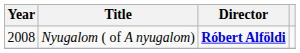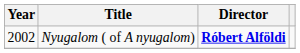Nyugalom ( of A nyugalom) | Year: 2008 -> 2002
